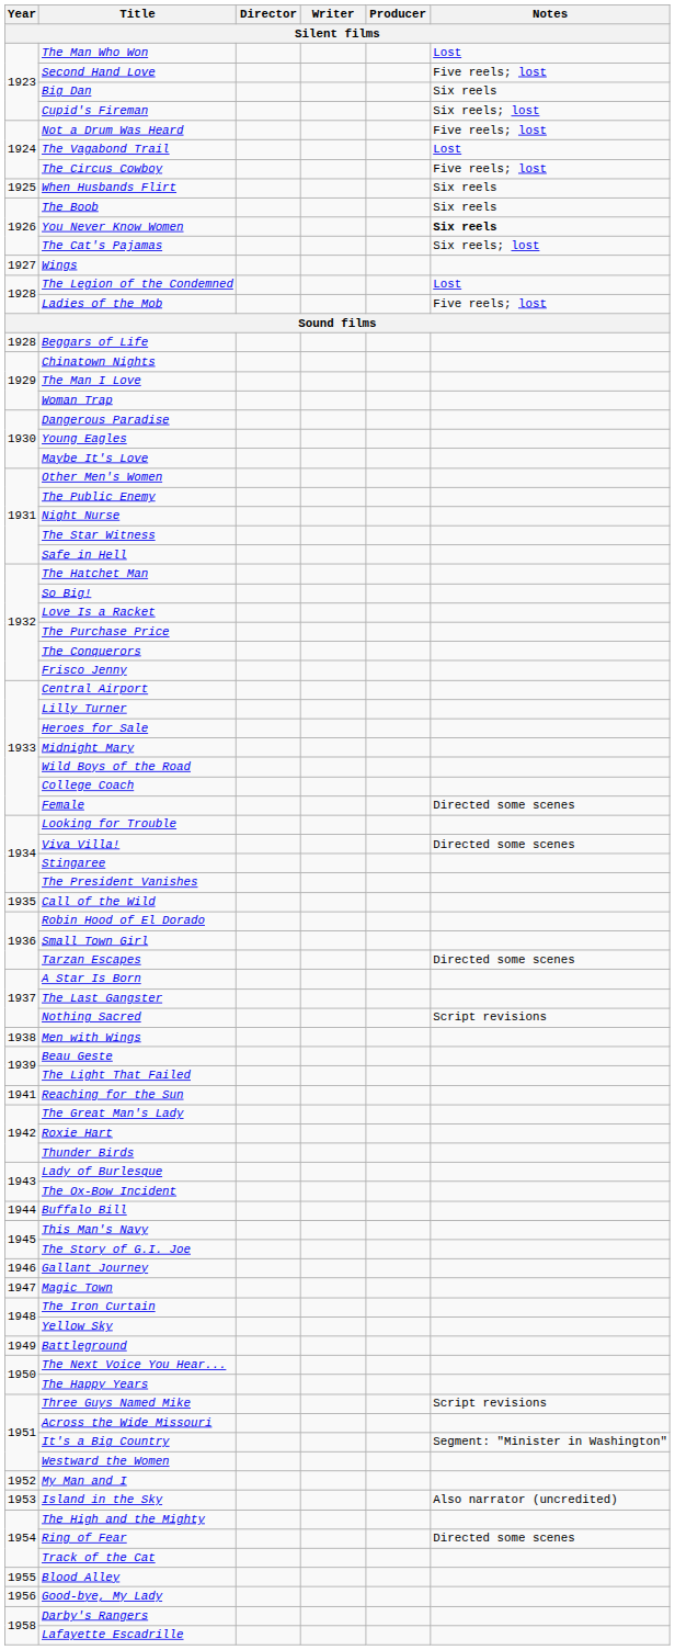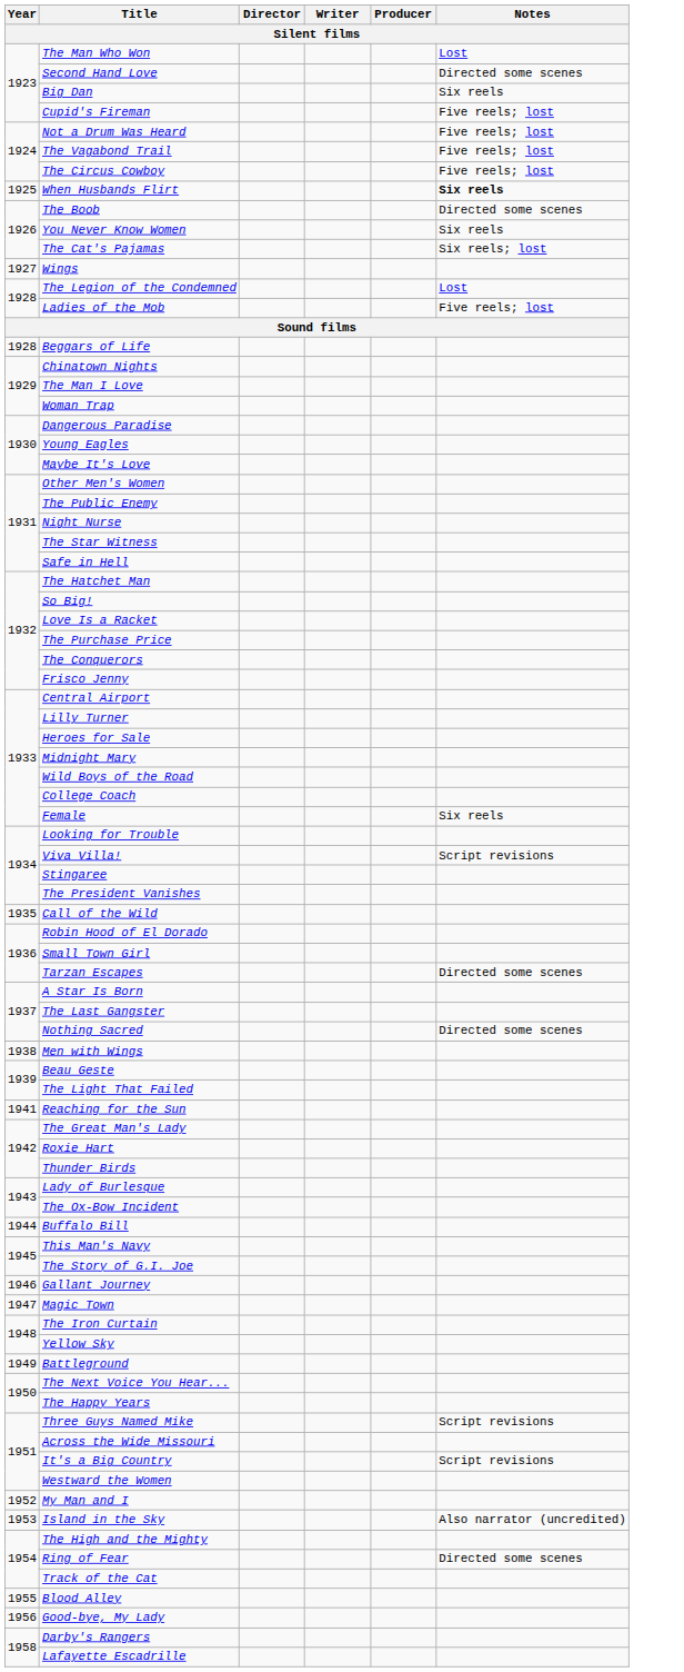Second Hand Love | Notes / Silent films: Five reels; lost -> Directed some scenes
Cupid's Fireman | Notes / Silent films: Six reels; lost -> Five reels; lost
The Vagabond Trail | Notes / Silent films: Lost -> Five reels; lost
When Husbands Flirt | Notes / Silent films: normal -> bold
The Boob | Notes / Silent films: Six reels -> Directed some scenes
You Never Know Women | Notes / Silent films: bold -> normal
Female | Notes / Silent films: Directed some scenes -> Six reels
Viva Villa! | Notes / Silent films: Directed some scenes -> Script revisions
Nothing Sacred | Notes / Silent films: Script revisions -> Directed some scenes
It's a Big Country | Notes / Silent films: Segment: "Minister in Washington" -> Script revisions
